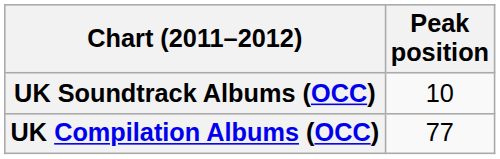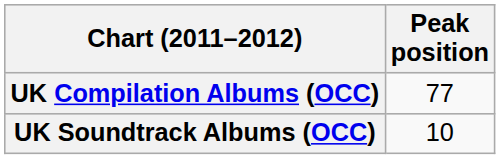rows swapped: UK Compilation Albums (OCC) <-> UK Soundtrack Albums (OCC)
